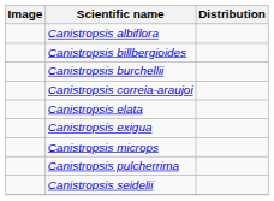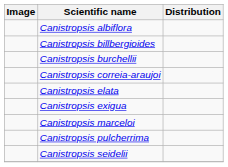+ row: Canistropsis marceloi
- row: Canistropsis microps
